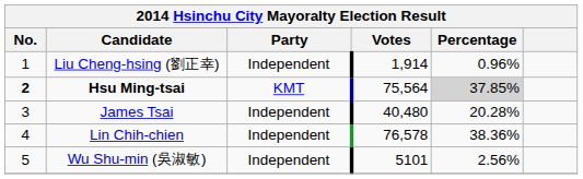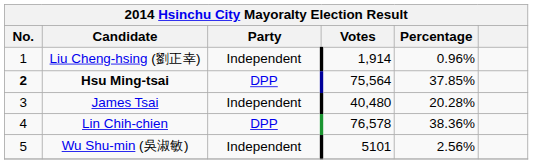Hsu Ming-tsai | Party: KMT -> DPP
Hsu Ming-tsai | Percentage: lightgrey background -> no background
Lin Chih-chien | Party: Independent -> DPP
